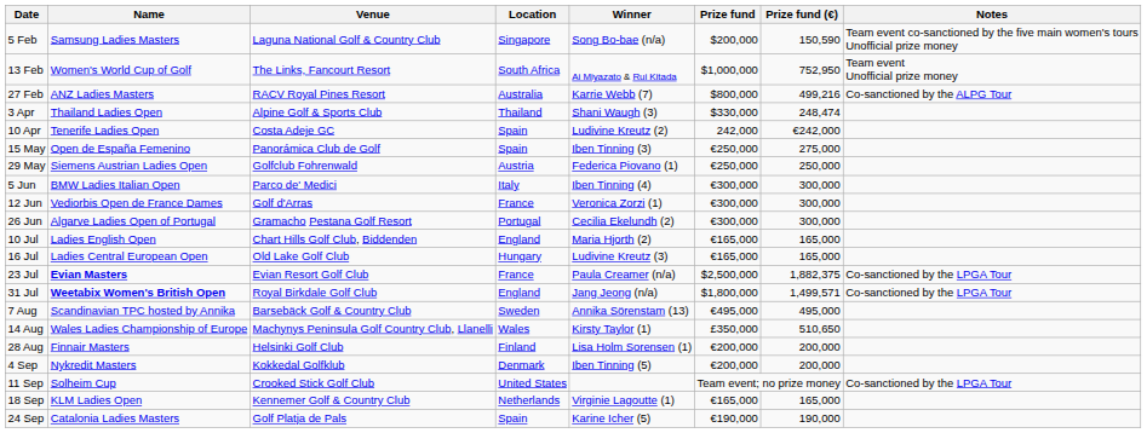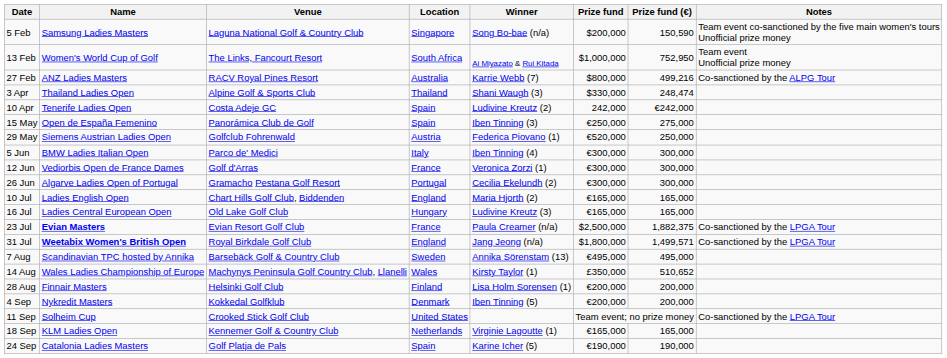29 May | Prize fund: €250,000 -> €520,000
14 Aug | Prize fund (€): 510,650 -> 510,652
